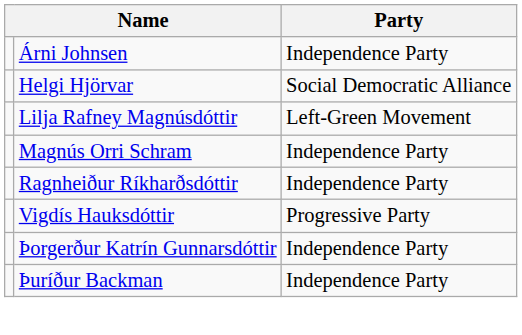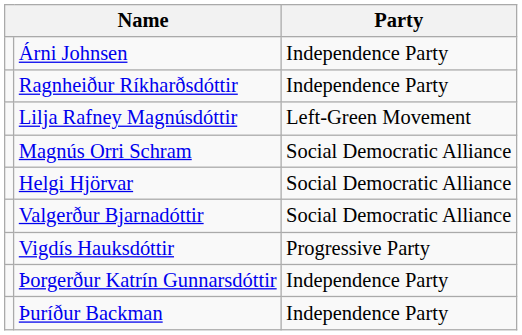rows swapped: Helgi Hjörvar <-> Ragnheiður Ríkharðsdóttir
Magnús Orri Schram | Party: Independence Party -> Social Democratic Alliance
+ row: Valgerður Bjarnadóttir | Social Democratic Alliance
